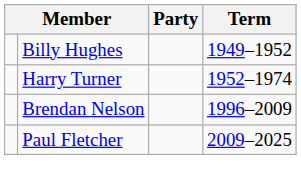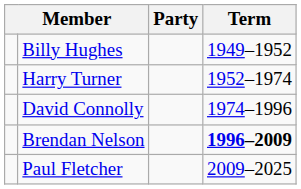+ row: David Connolly | 1974–1996
Brendan Nelson | Term: normal -> bold
